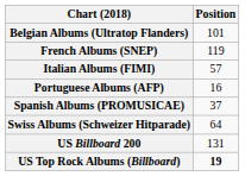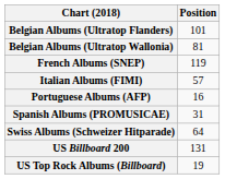+ row: Belgian Albums (Ultratop Wallonia) | 81
Spanish Albums (PROMUSICAE) | Position: 37 -> 31
US Top Rock Albums (Billboard) | Position: bold -> normal
